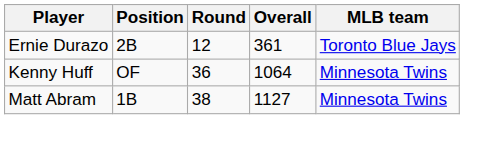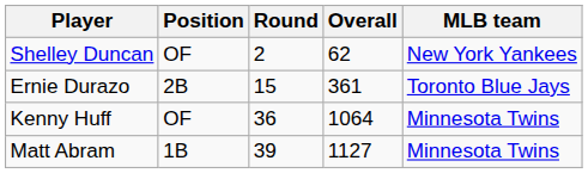+ row: Shelley Duncan | OF | 2 | 62 | New York Yankees
Ernie Durazo | Round: 12 -> 15
Matt Abram | Round: 38 -> 39
